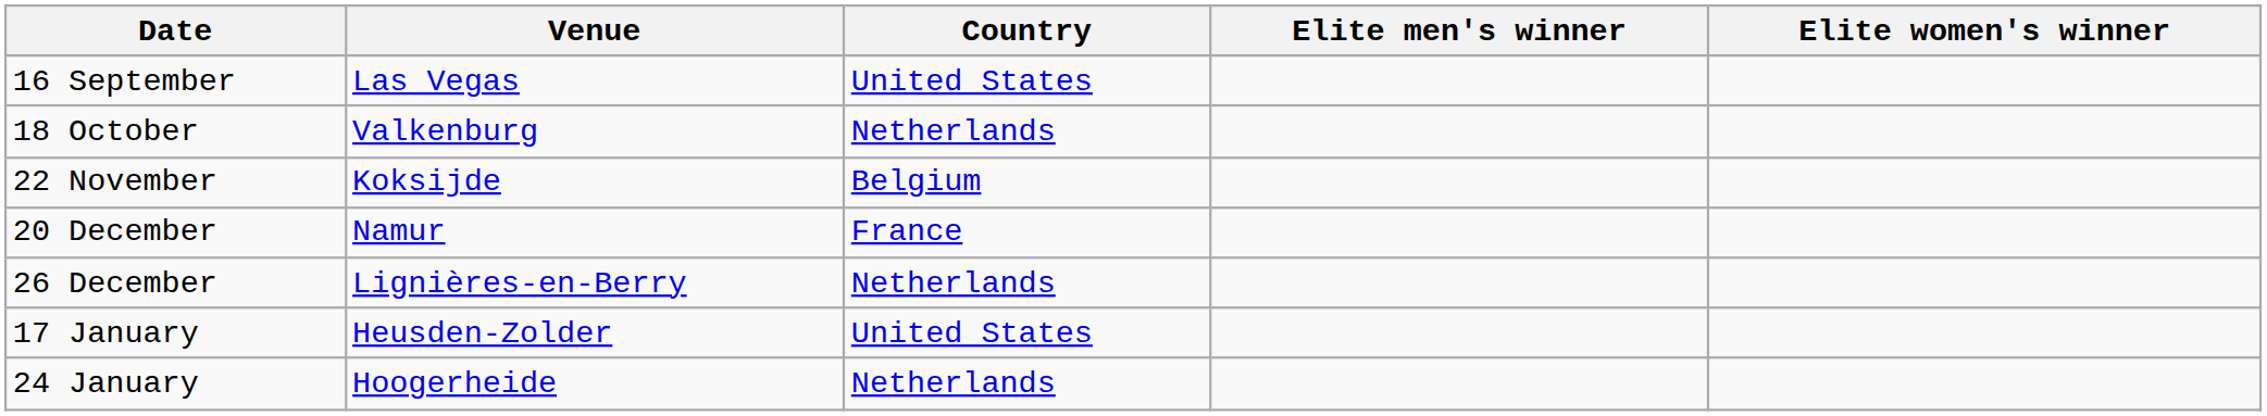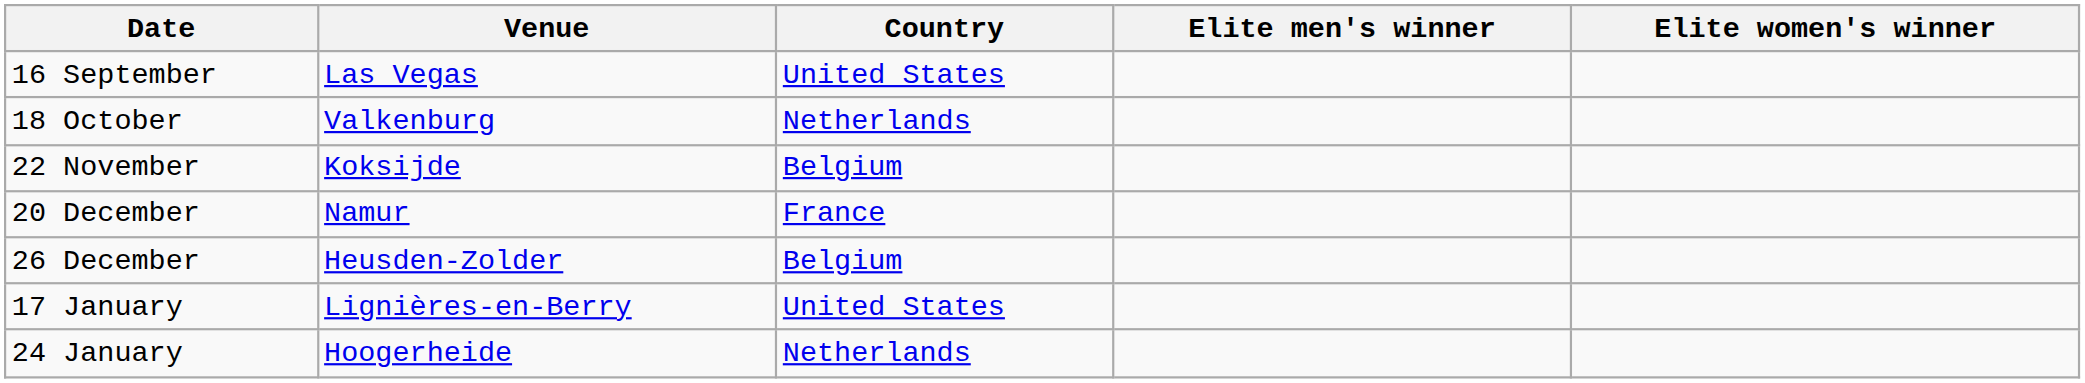26 December | Venue: Lignières-en-Berry -> Heusden-Zolder
26 December | Country: Netherlands -> Belgium
17 January | Venue: Heusden-Zolder -> Lignières-en-Berry
